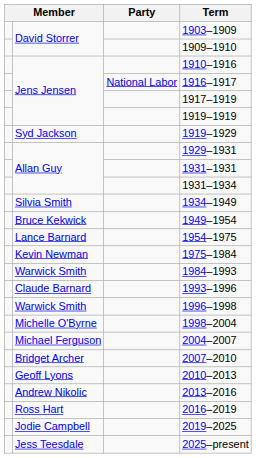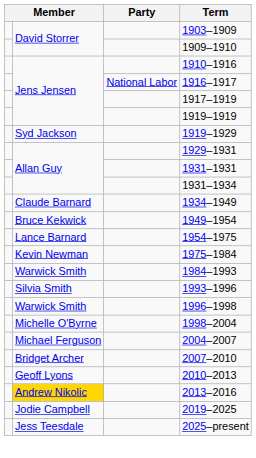1934–1949 | column 2: Silvia Smith -> Claude Barnard
1993–1996 | column 2: Claude Barnard -> Silvia Smith
2013–2016 | column 2: no background -> gold background
- row: Ross Hart | 2016–2019
